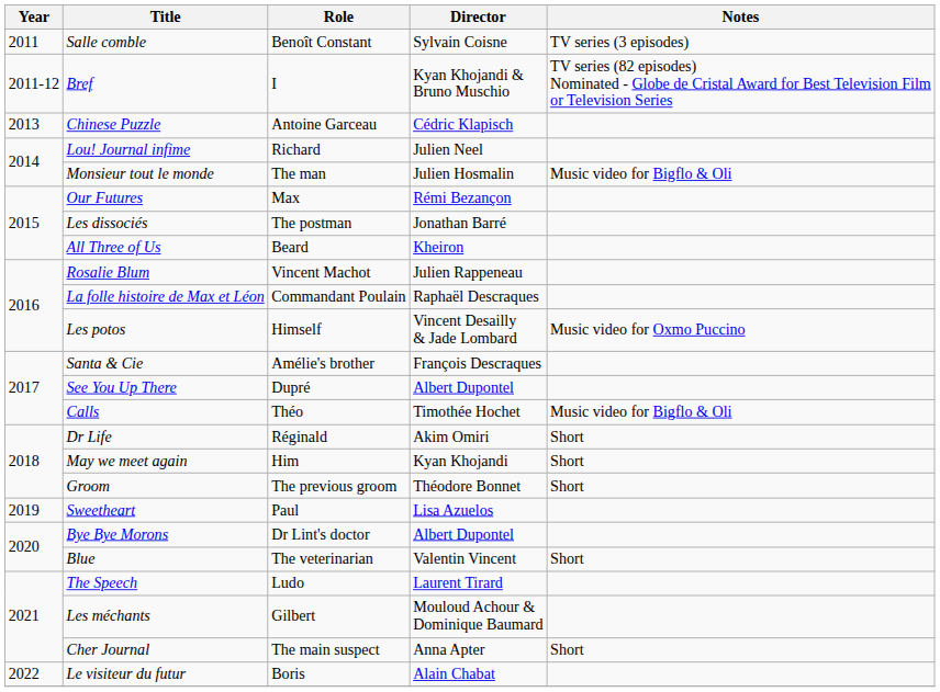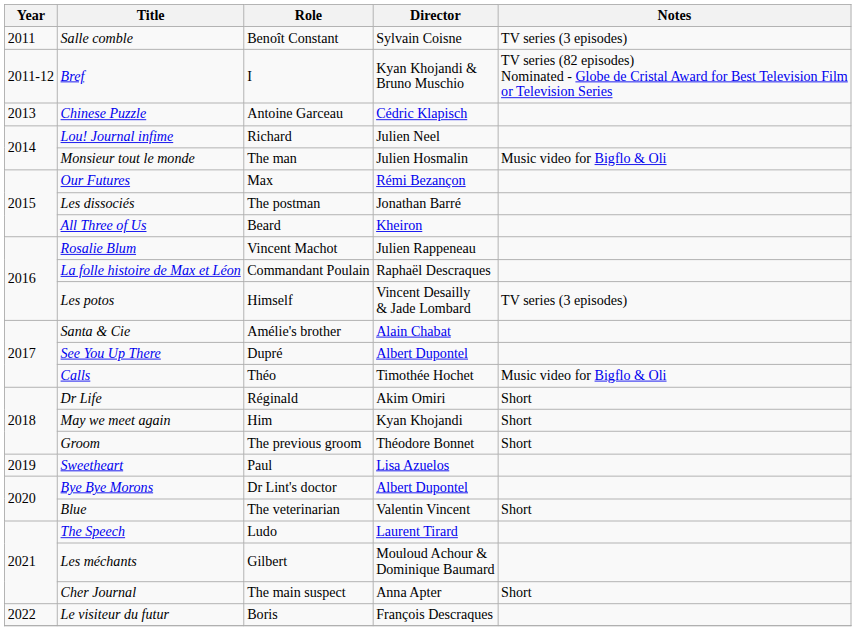Les potos | Notes: Music video for Oxmo Puccino -> TV series (3 episodes)
Santa & Cie | Director: François Descraques -> Alain Chabat
Le visiteur du futur | Director: Alain Chabat -> François Descraques
